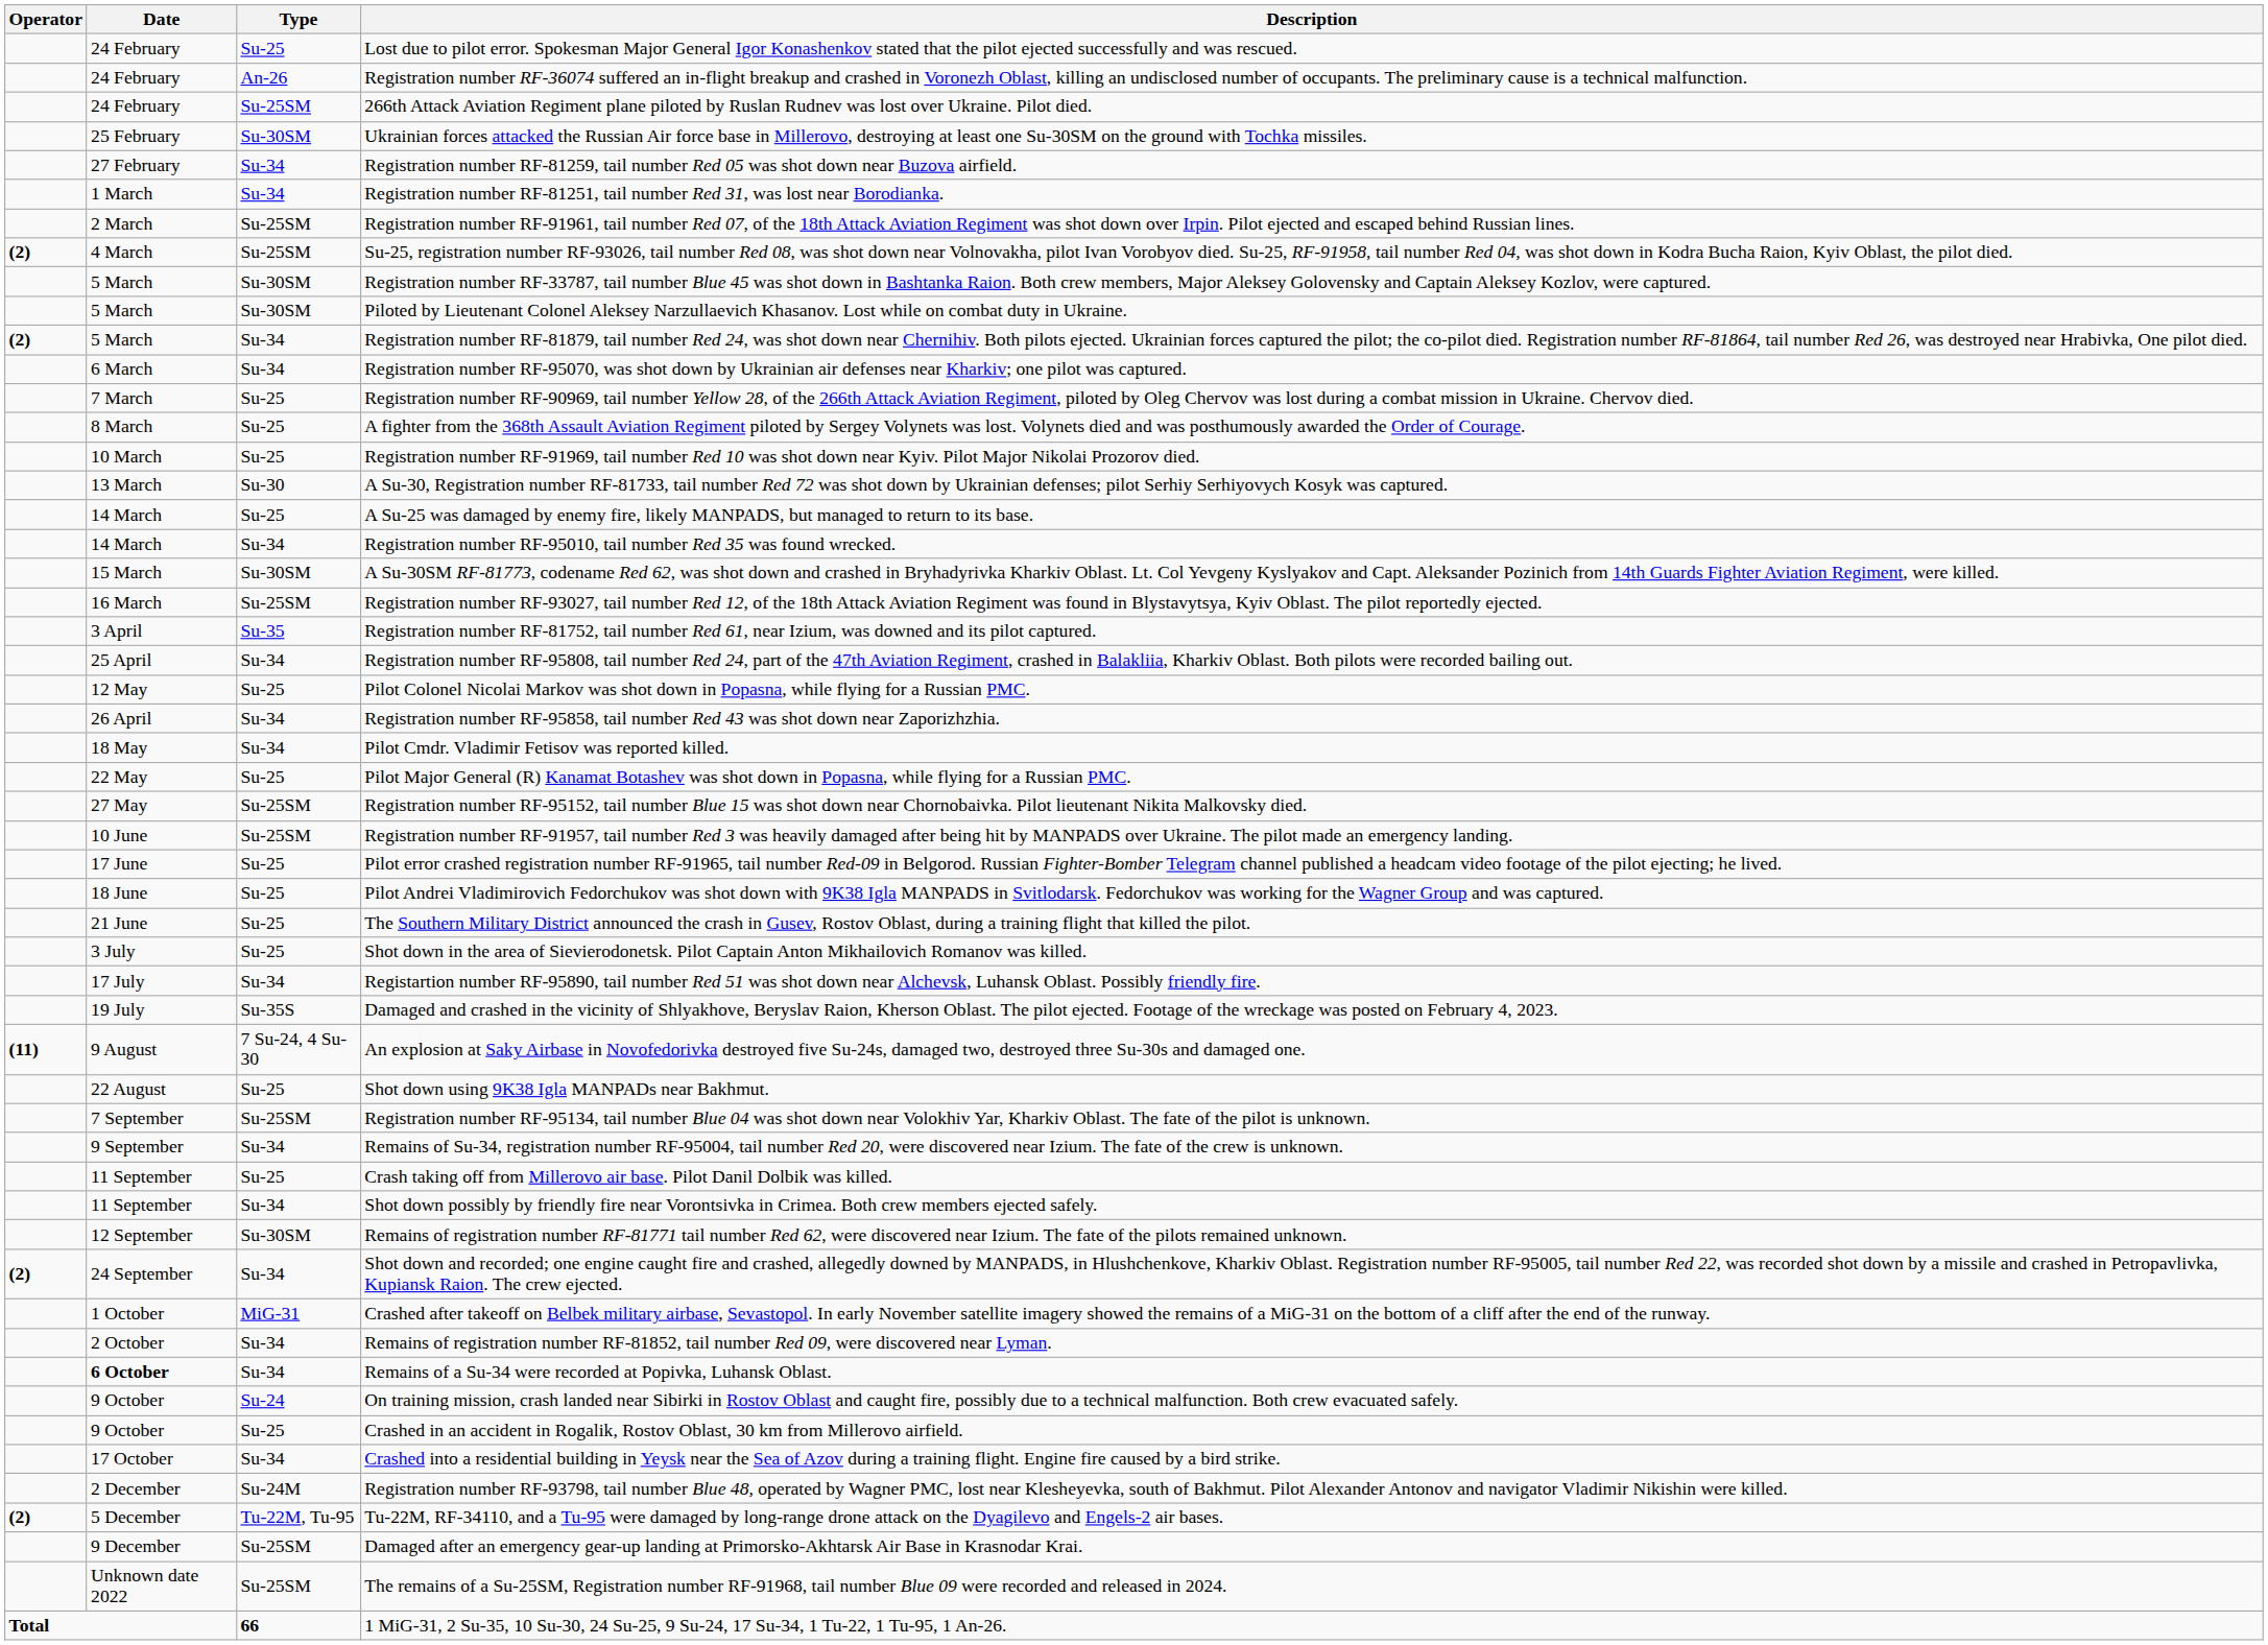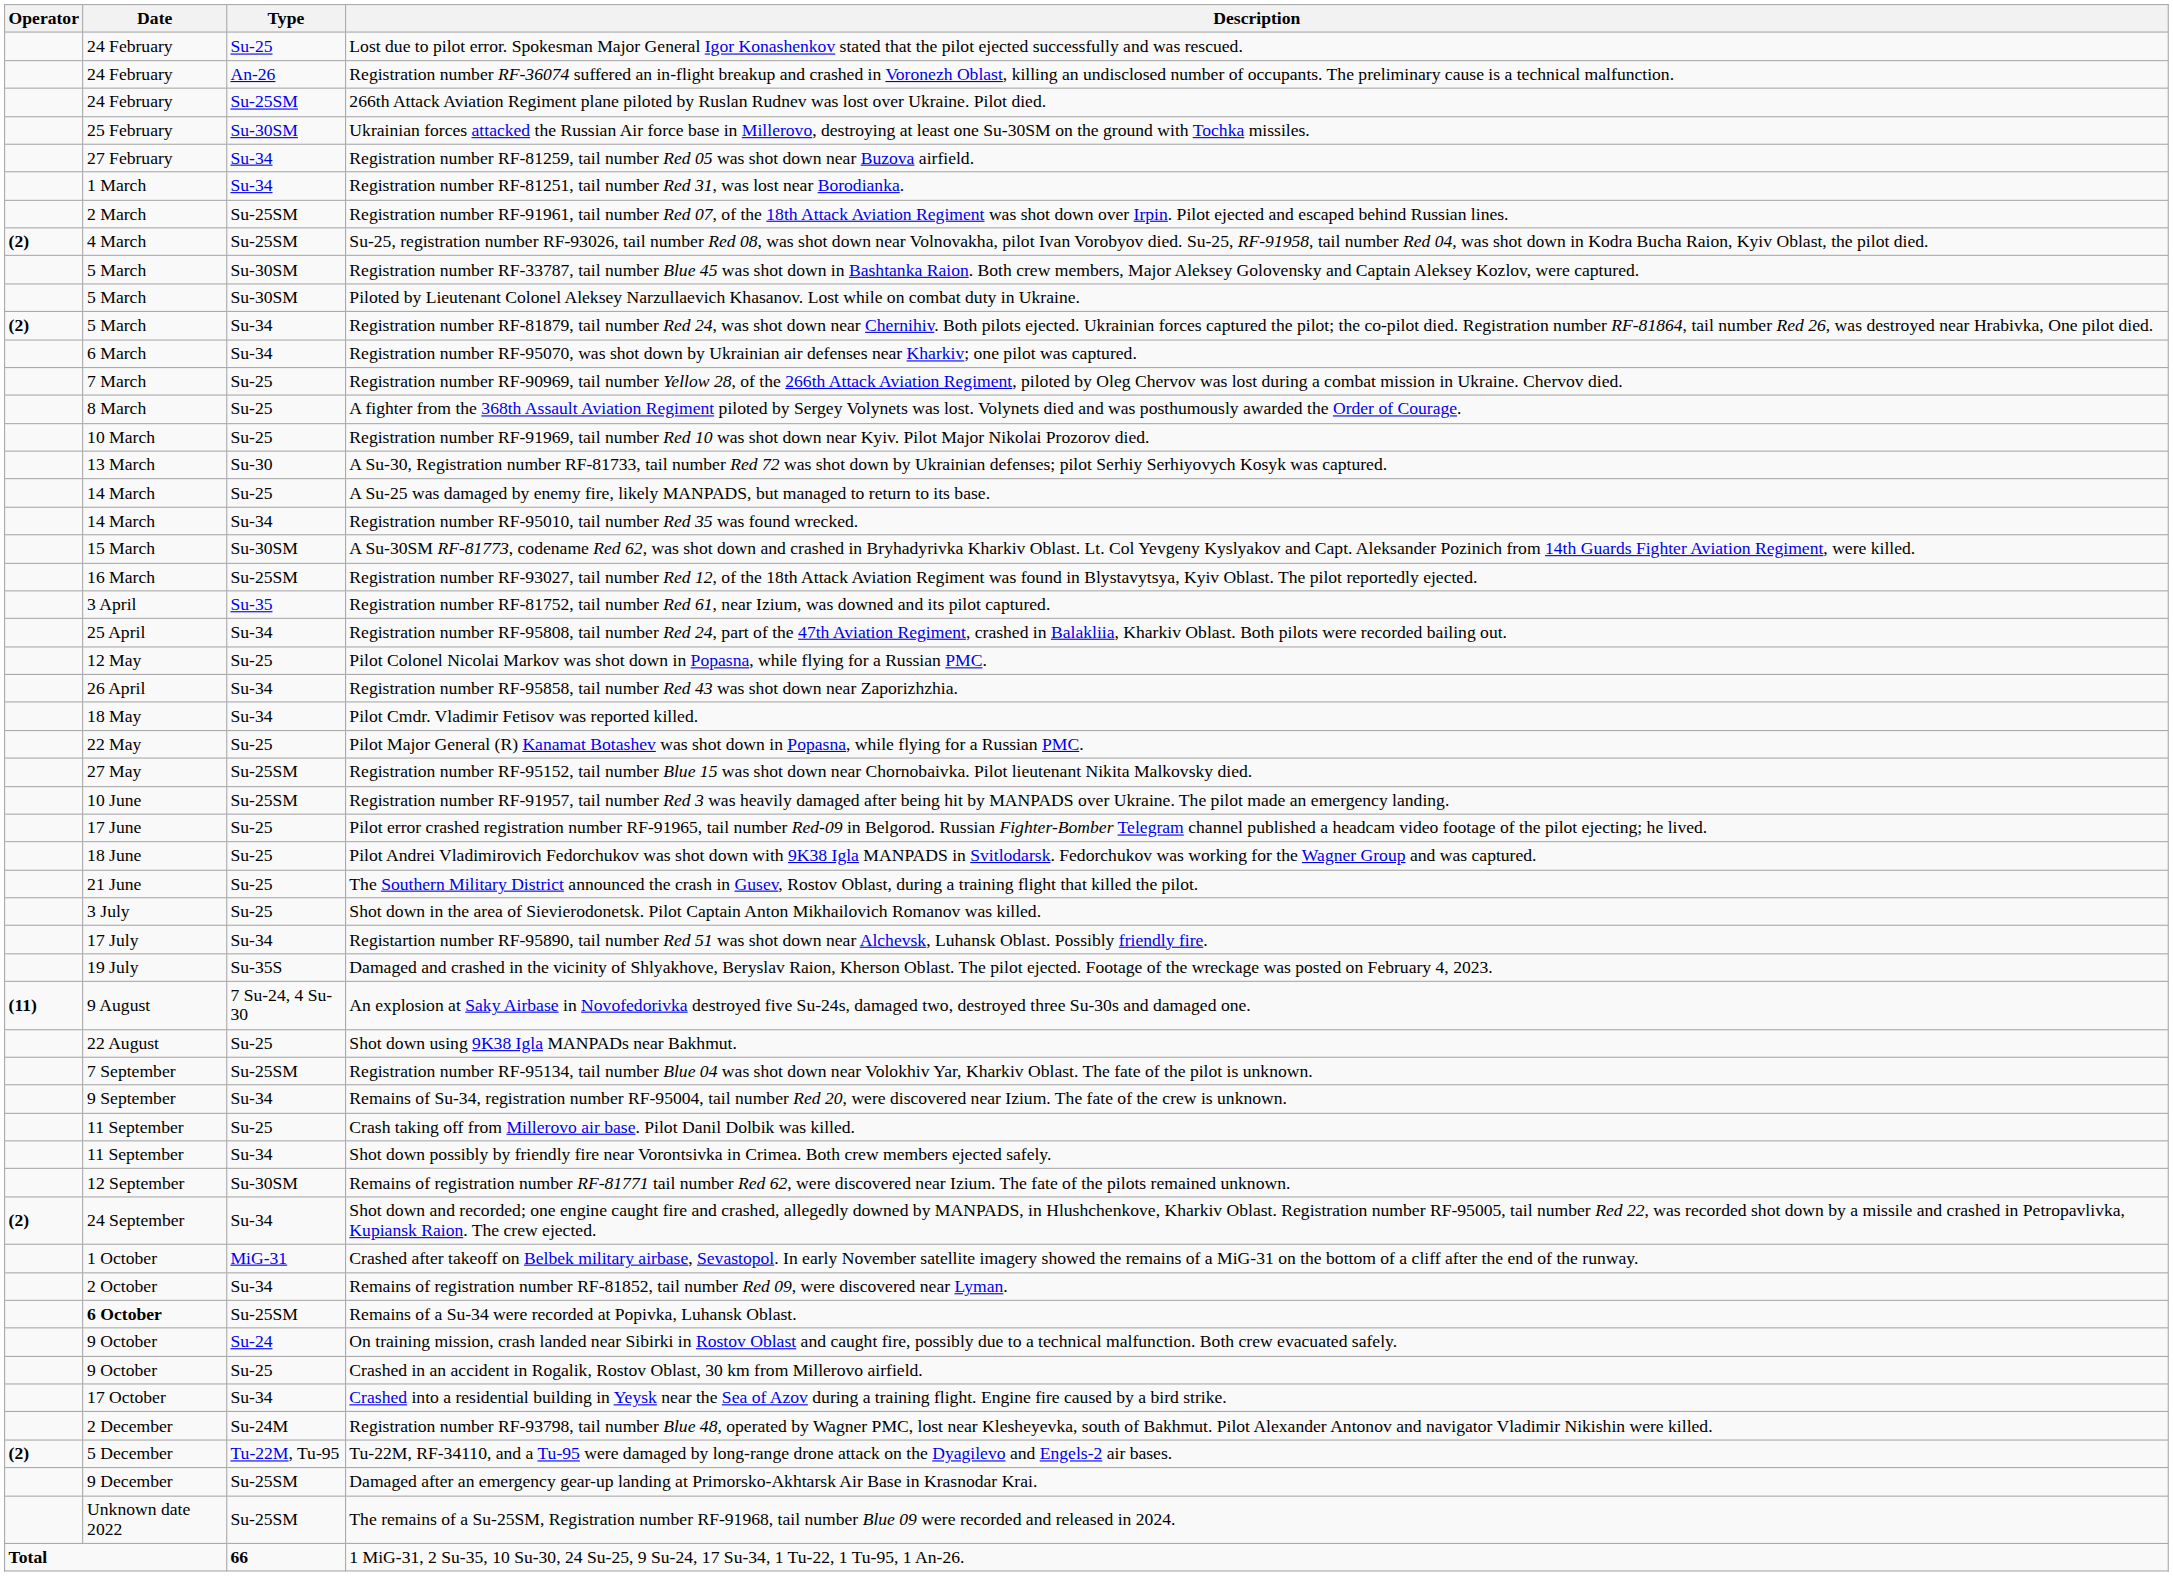Remains of a Su-34 were recorded at Popivka, Luhansk Oblast. | Type: Su-34 -> Su-25SM
